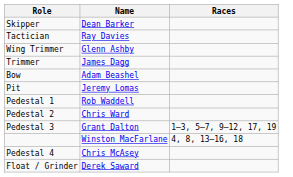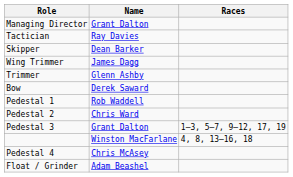+ row: Managing Director | Grant Dalton
rows swapped: Skipper <-> Tactician
Wing Trimmer | Name: Glenn Ashby -> James Dagg
Trimmer | Name: James Dagg -> Glenn Ashby
Bow | Name: Adam Beashel -> Derek Saward
- row: Pit | Jeremy Lomas
Float / Grinder | Name: Derek Saward -> Adam Beashel
